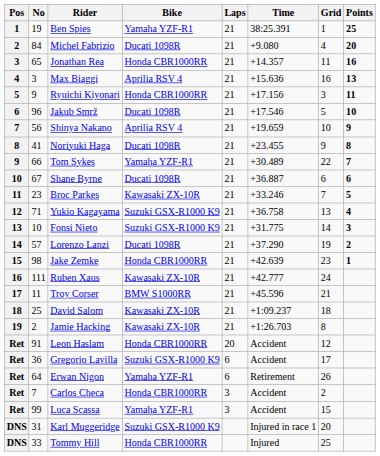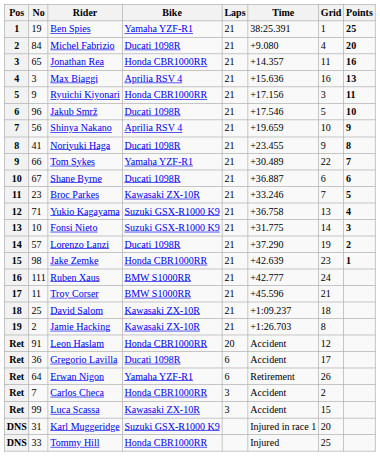Ruben Xaus | Bike: Kawasaki ZX-10R -> BMW S1000RR
Gregorio Lavilla | Bike: Suzuki GSX-R1000 K9 -> Ducati 1098R
Luca Scassa | Bike: Yamaha YZF-R1 -> Kawasaki ZX-10R
